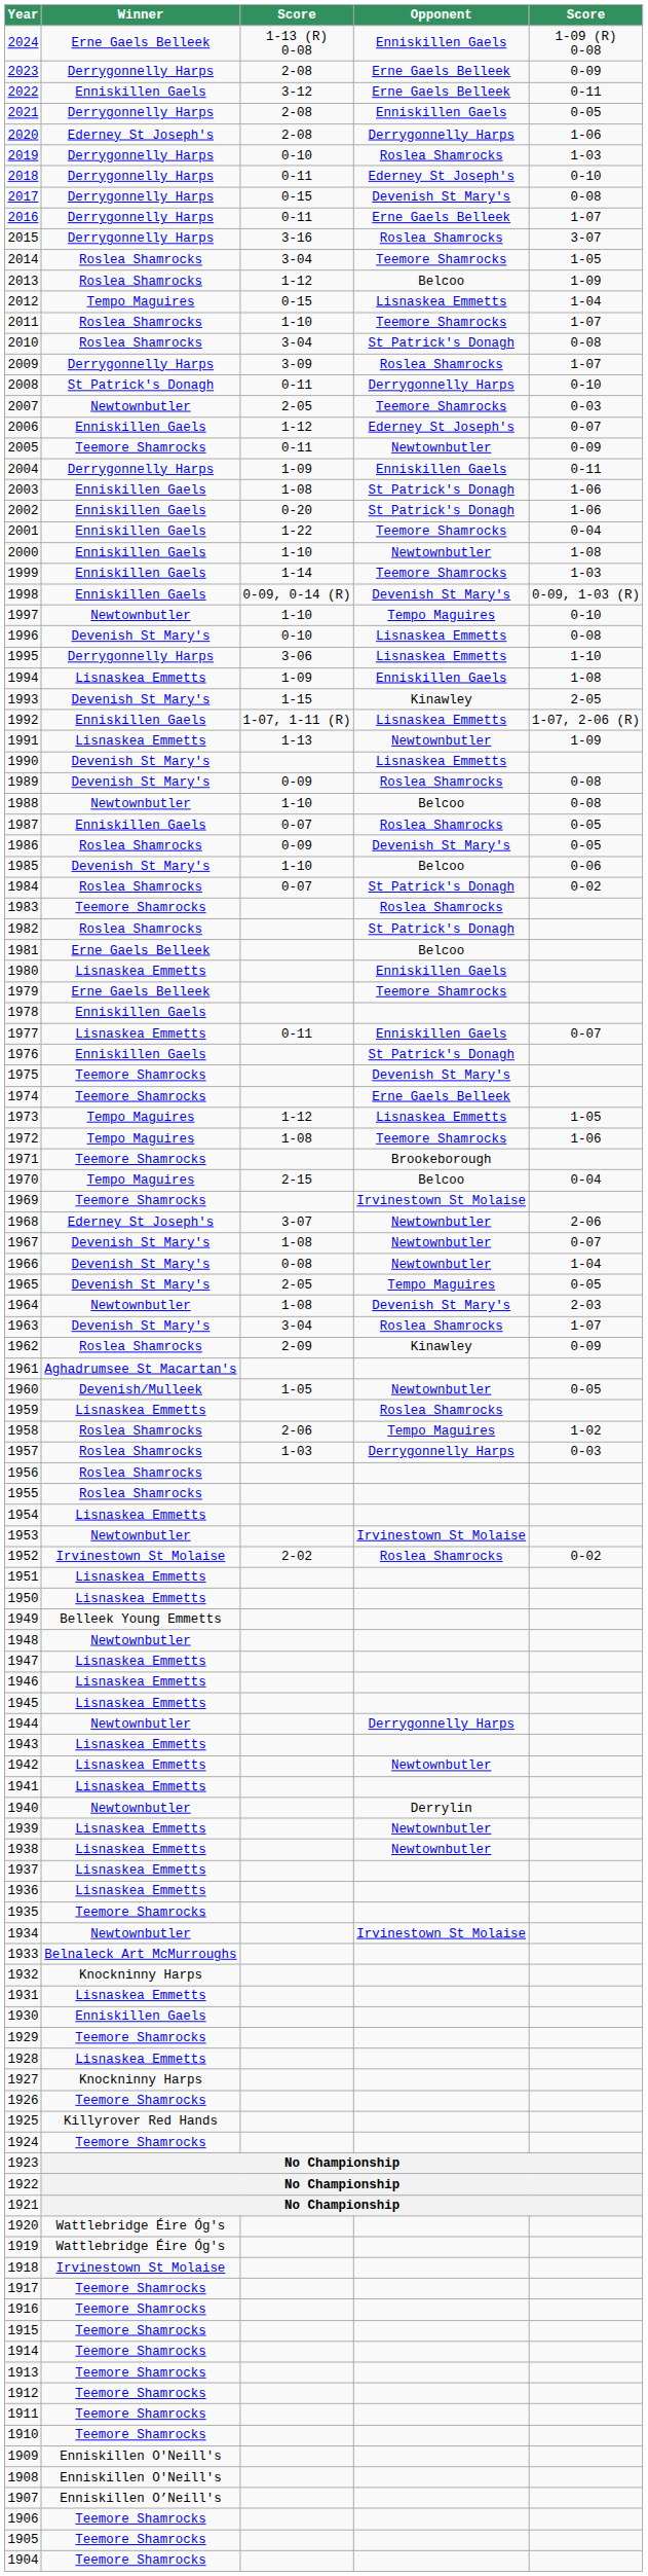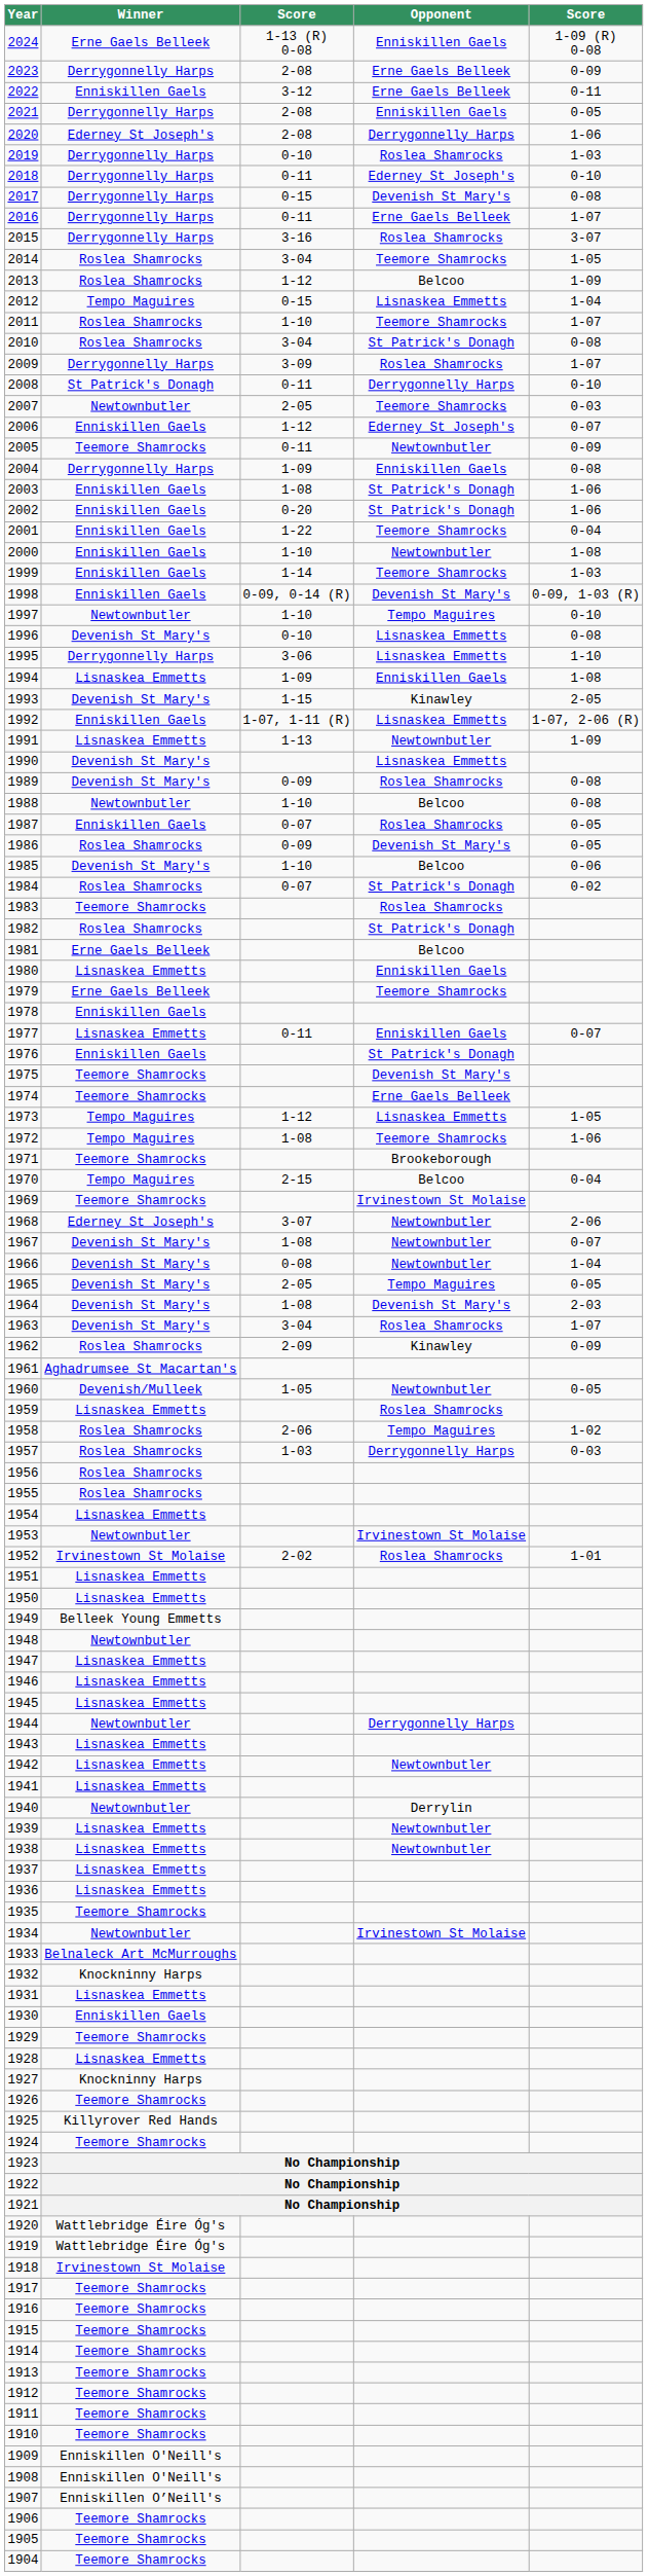2004 | column 5: 0-11 -> 0-08
1964 | Winner: Newtownbutler -> Devenish St Mary's
1952 | column 5: 0-02 -> 1-01
